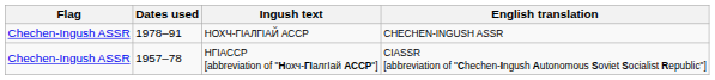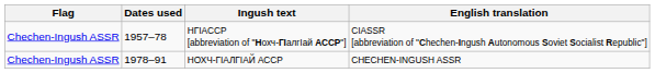rows swapped: НОХЧ-ГӀАЛГӀАЙ АССР <-> НГІACCP [abbreviation of "Нохч-ГӀалгӀай АССР"]
